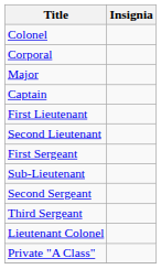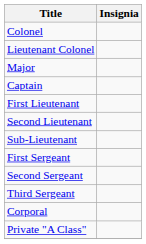rows swapped: Lieutenant Colonel <-> Corporal
rows swapped: Sub-Lieutenant <-> First Sergeant
